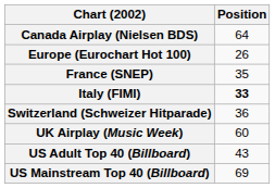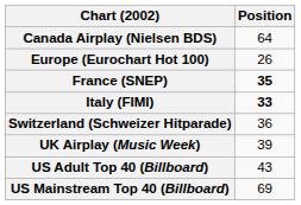France (SNEP) | Position: normal -> bold
UK Airplay (Music Week) | Position: 60 -> 39
